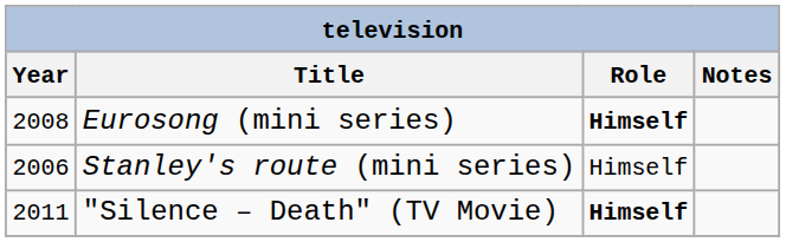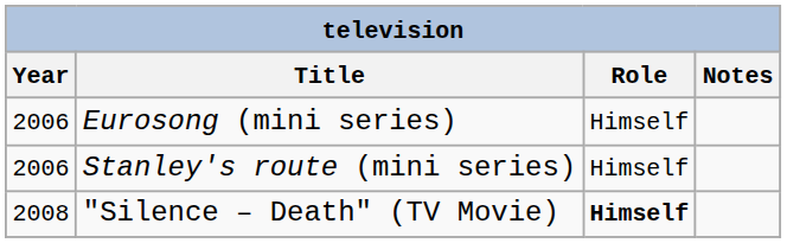Eurosong (mini series) | Year: 2008 -> 2006
Eurosong (mini series) | Role: bold -> normal
"Silence – Death" (TV Movie) | Year: 2011 -> 2008
